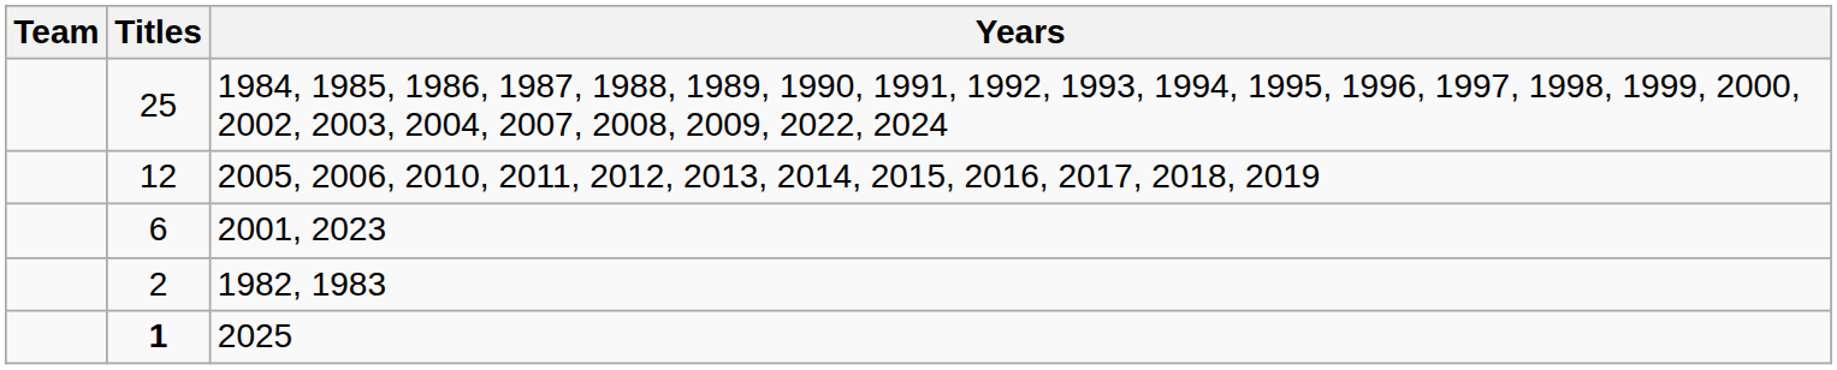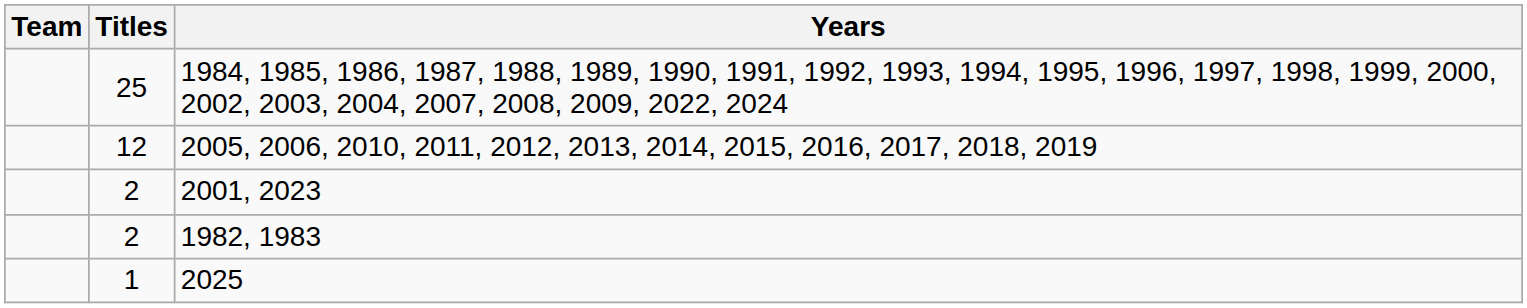2001, 2023 | Titles: 6 -> 2
2025 | Titles: bold -> normal
